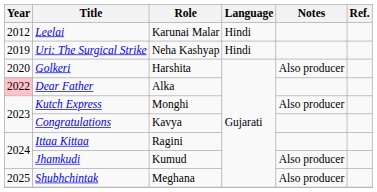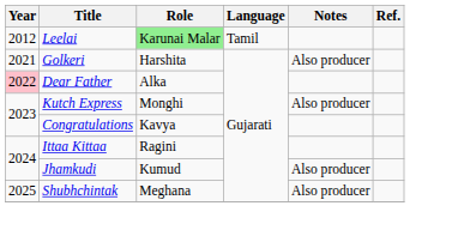Leelai | Role: no background -> lightgreen background
Leelai | Language: Hindi -> Tamil
- row: 2019 | Uri: The Surgical Strike | Neha Kashyap | Hindi
Golkeri | Year: 2020 -> 2021
